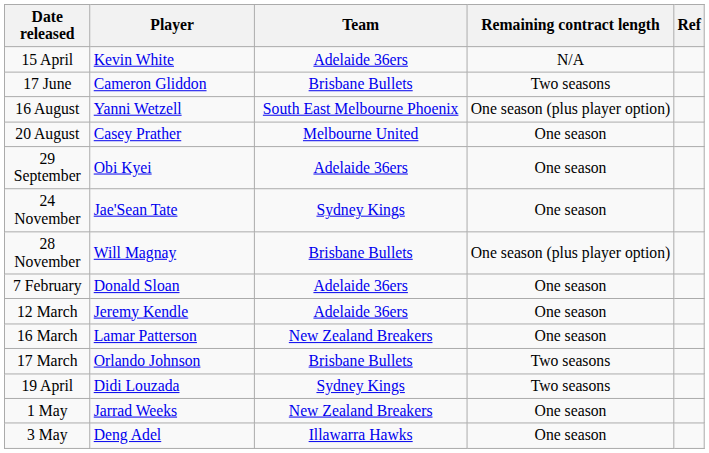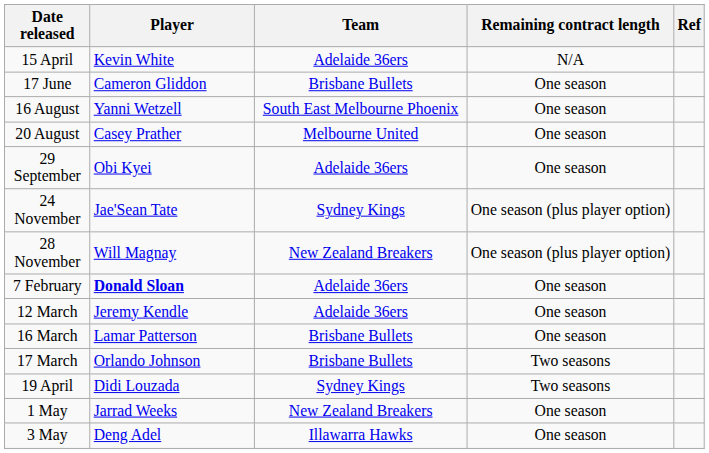17 June | Remaining contract length: Two seasons -> One season
16 August | Remaining contract length: One season (plus player option) -> One season
24 November | Remaining contract length: One season -> One season (plus player option)
28 November | Team: Brisbane Bullets -> New Zealand Breakers
7 February | Player: normal -> bold
16 March | Team: New Zealand Breakers -> Brisbane Bullets
